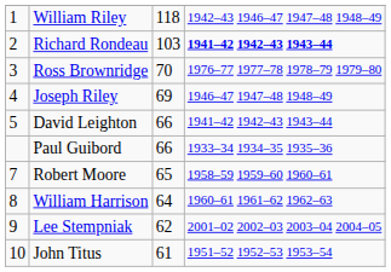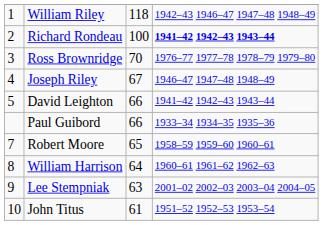Richard Rondeau | column 3: 103 -> 100
Joseph Riley | column 3: 69 -> 67
Lee Stempniak | column 3: 62 -> 63
